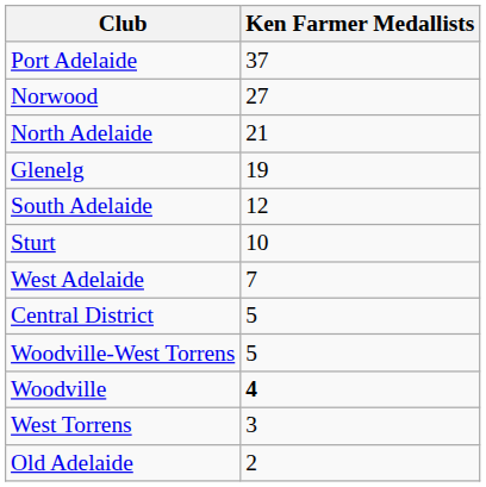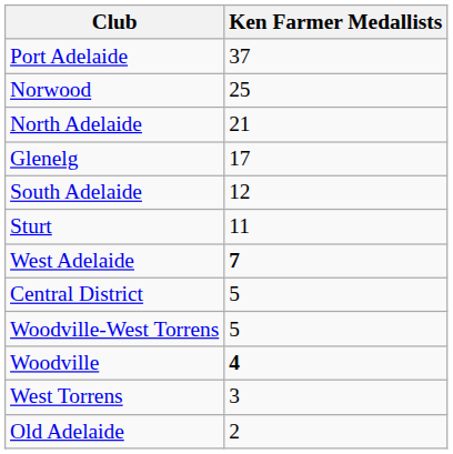Norwood | Ken Farmer Medallists: 27 -> 25
Glenelg | Ken Farmer Medallists: 19 -> 17
Sturt | Ken Farmer Medallists: 10 -> 11
West Adelaide | Ken Farmer Medallists: normal -> bold
